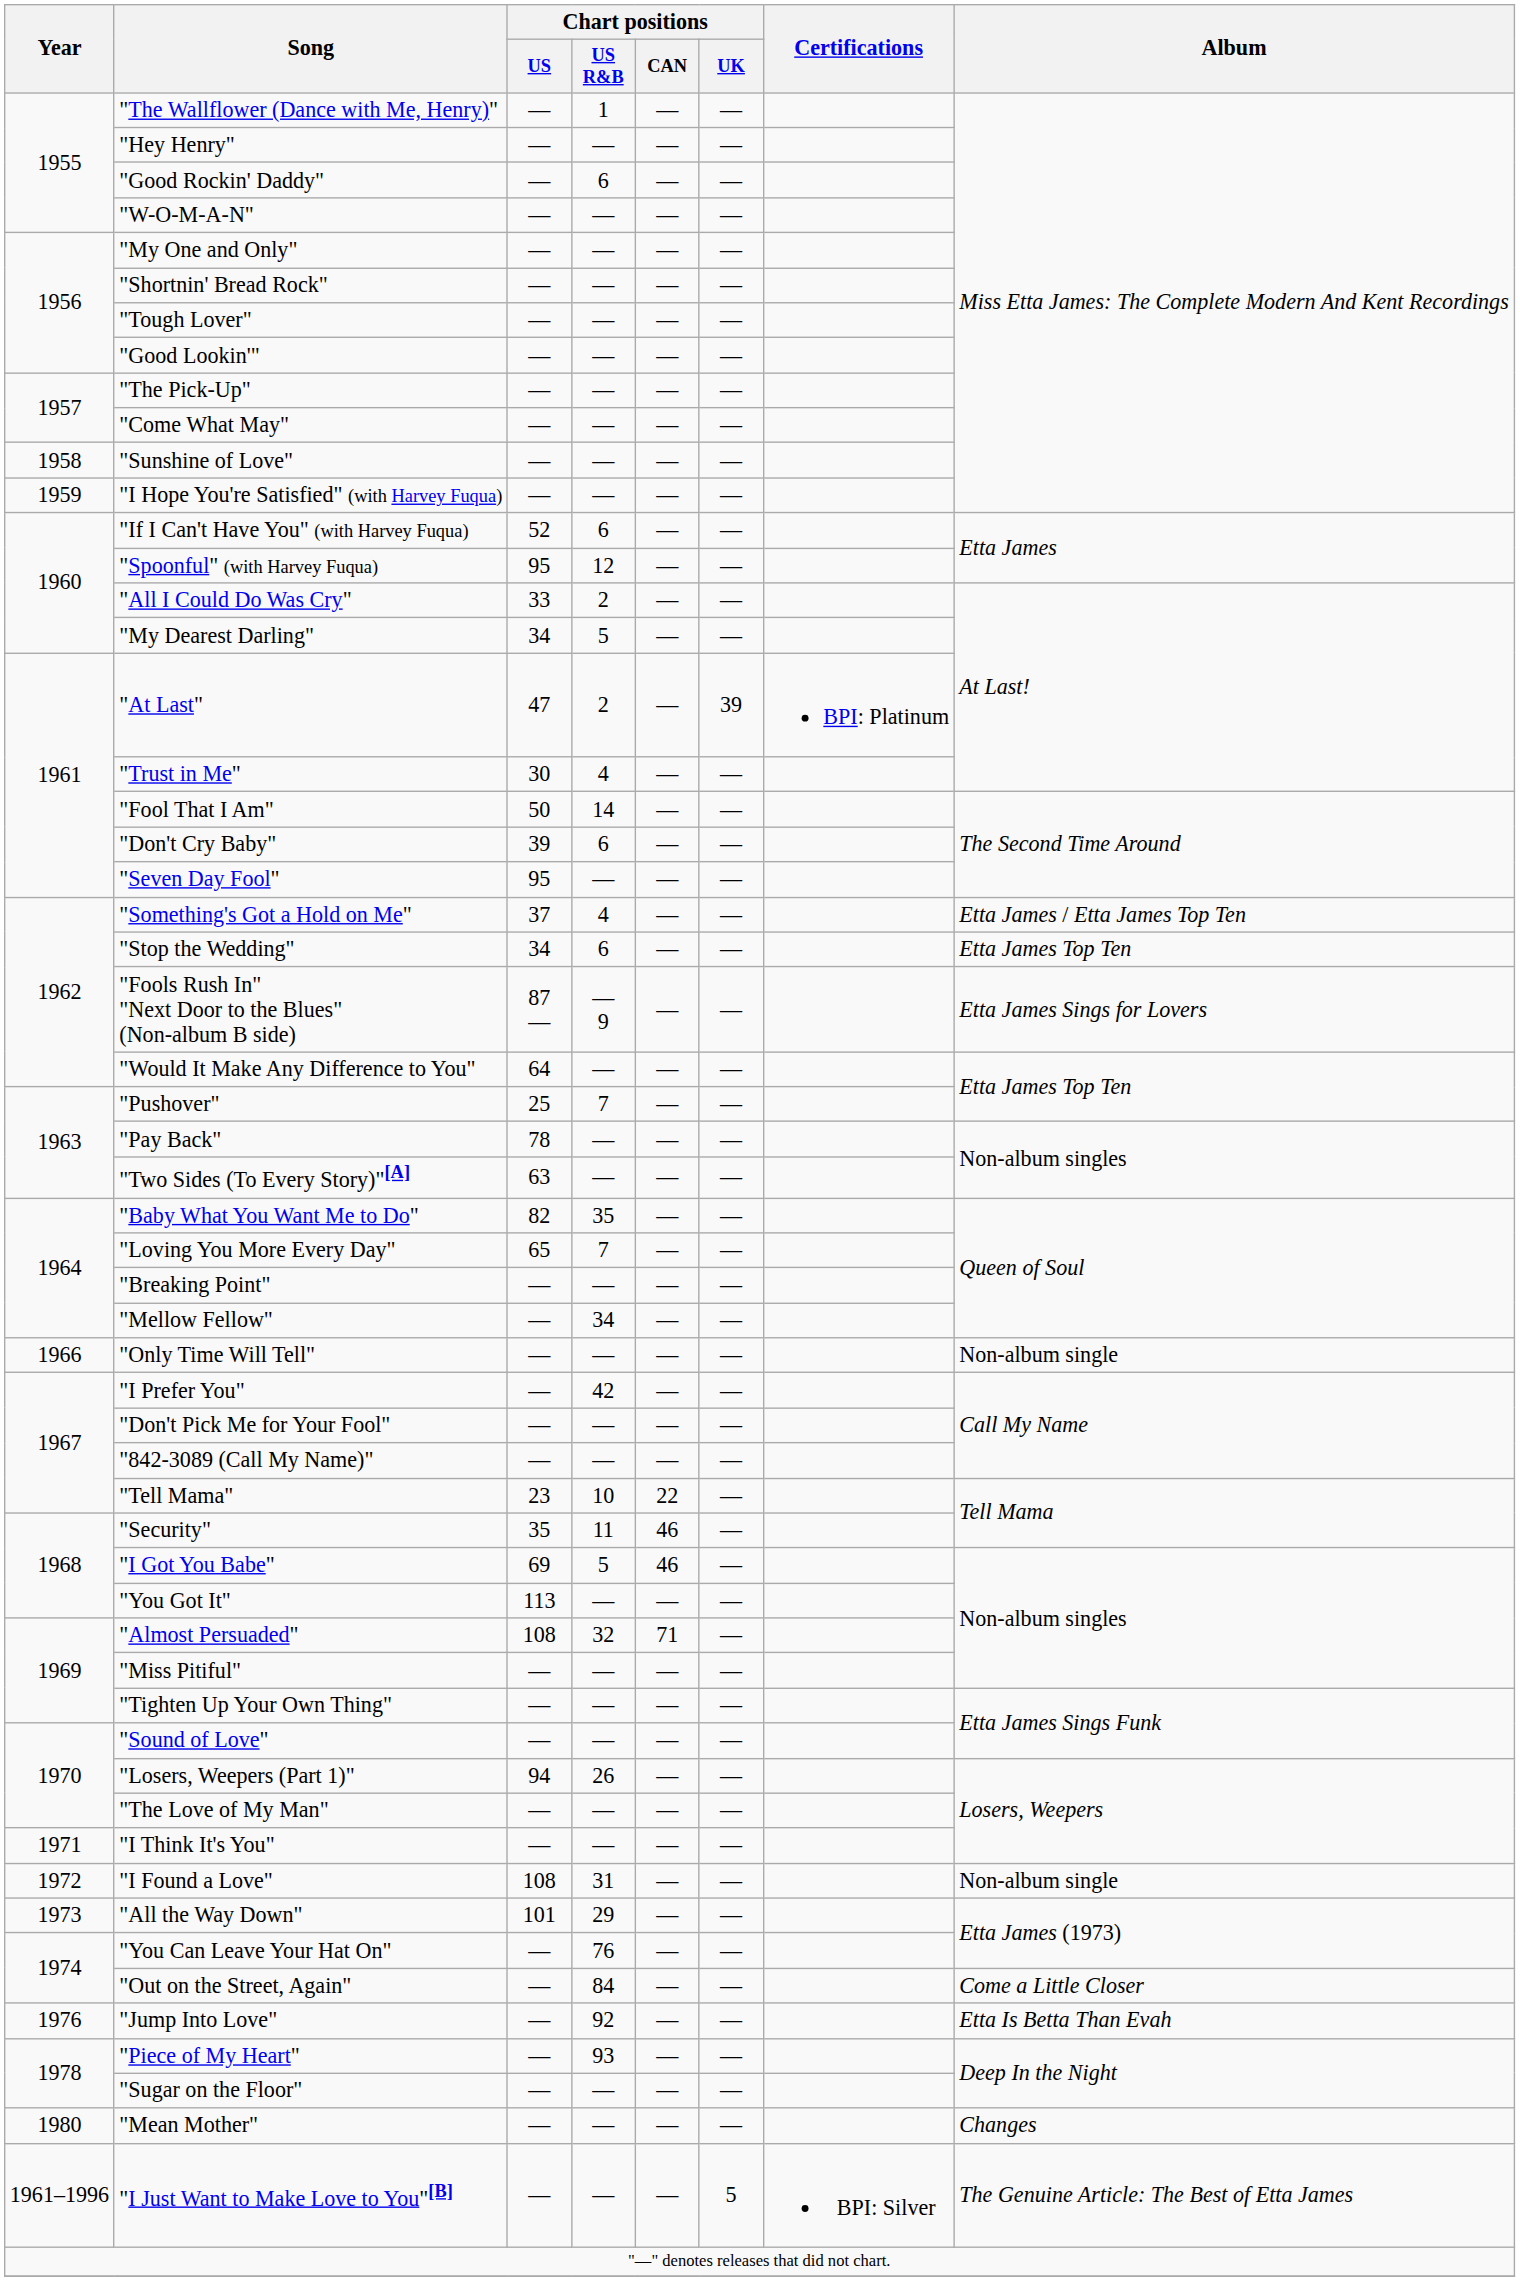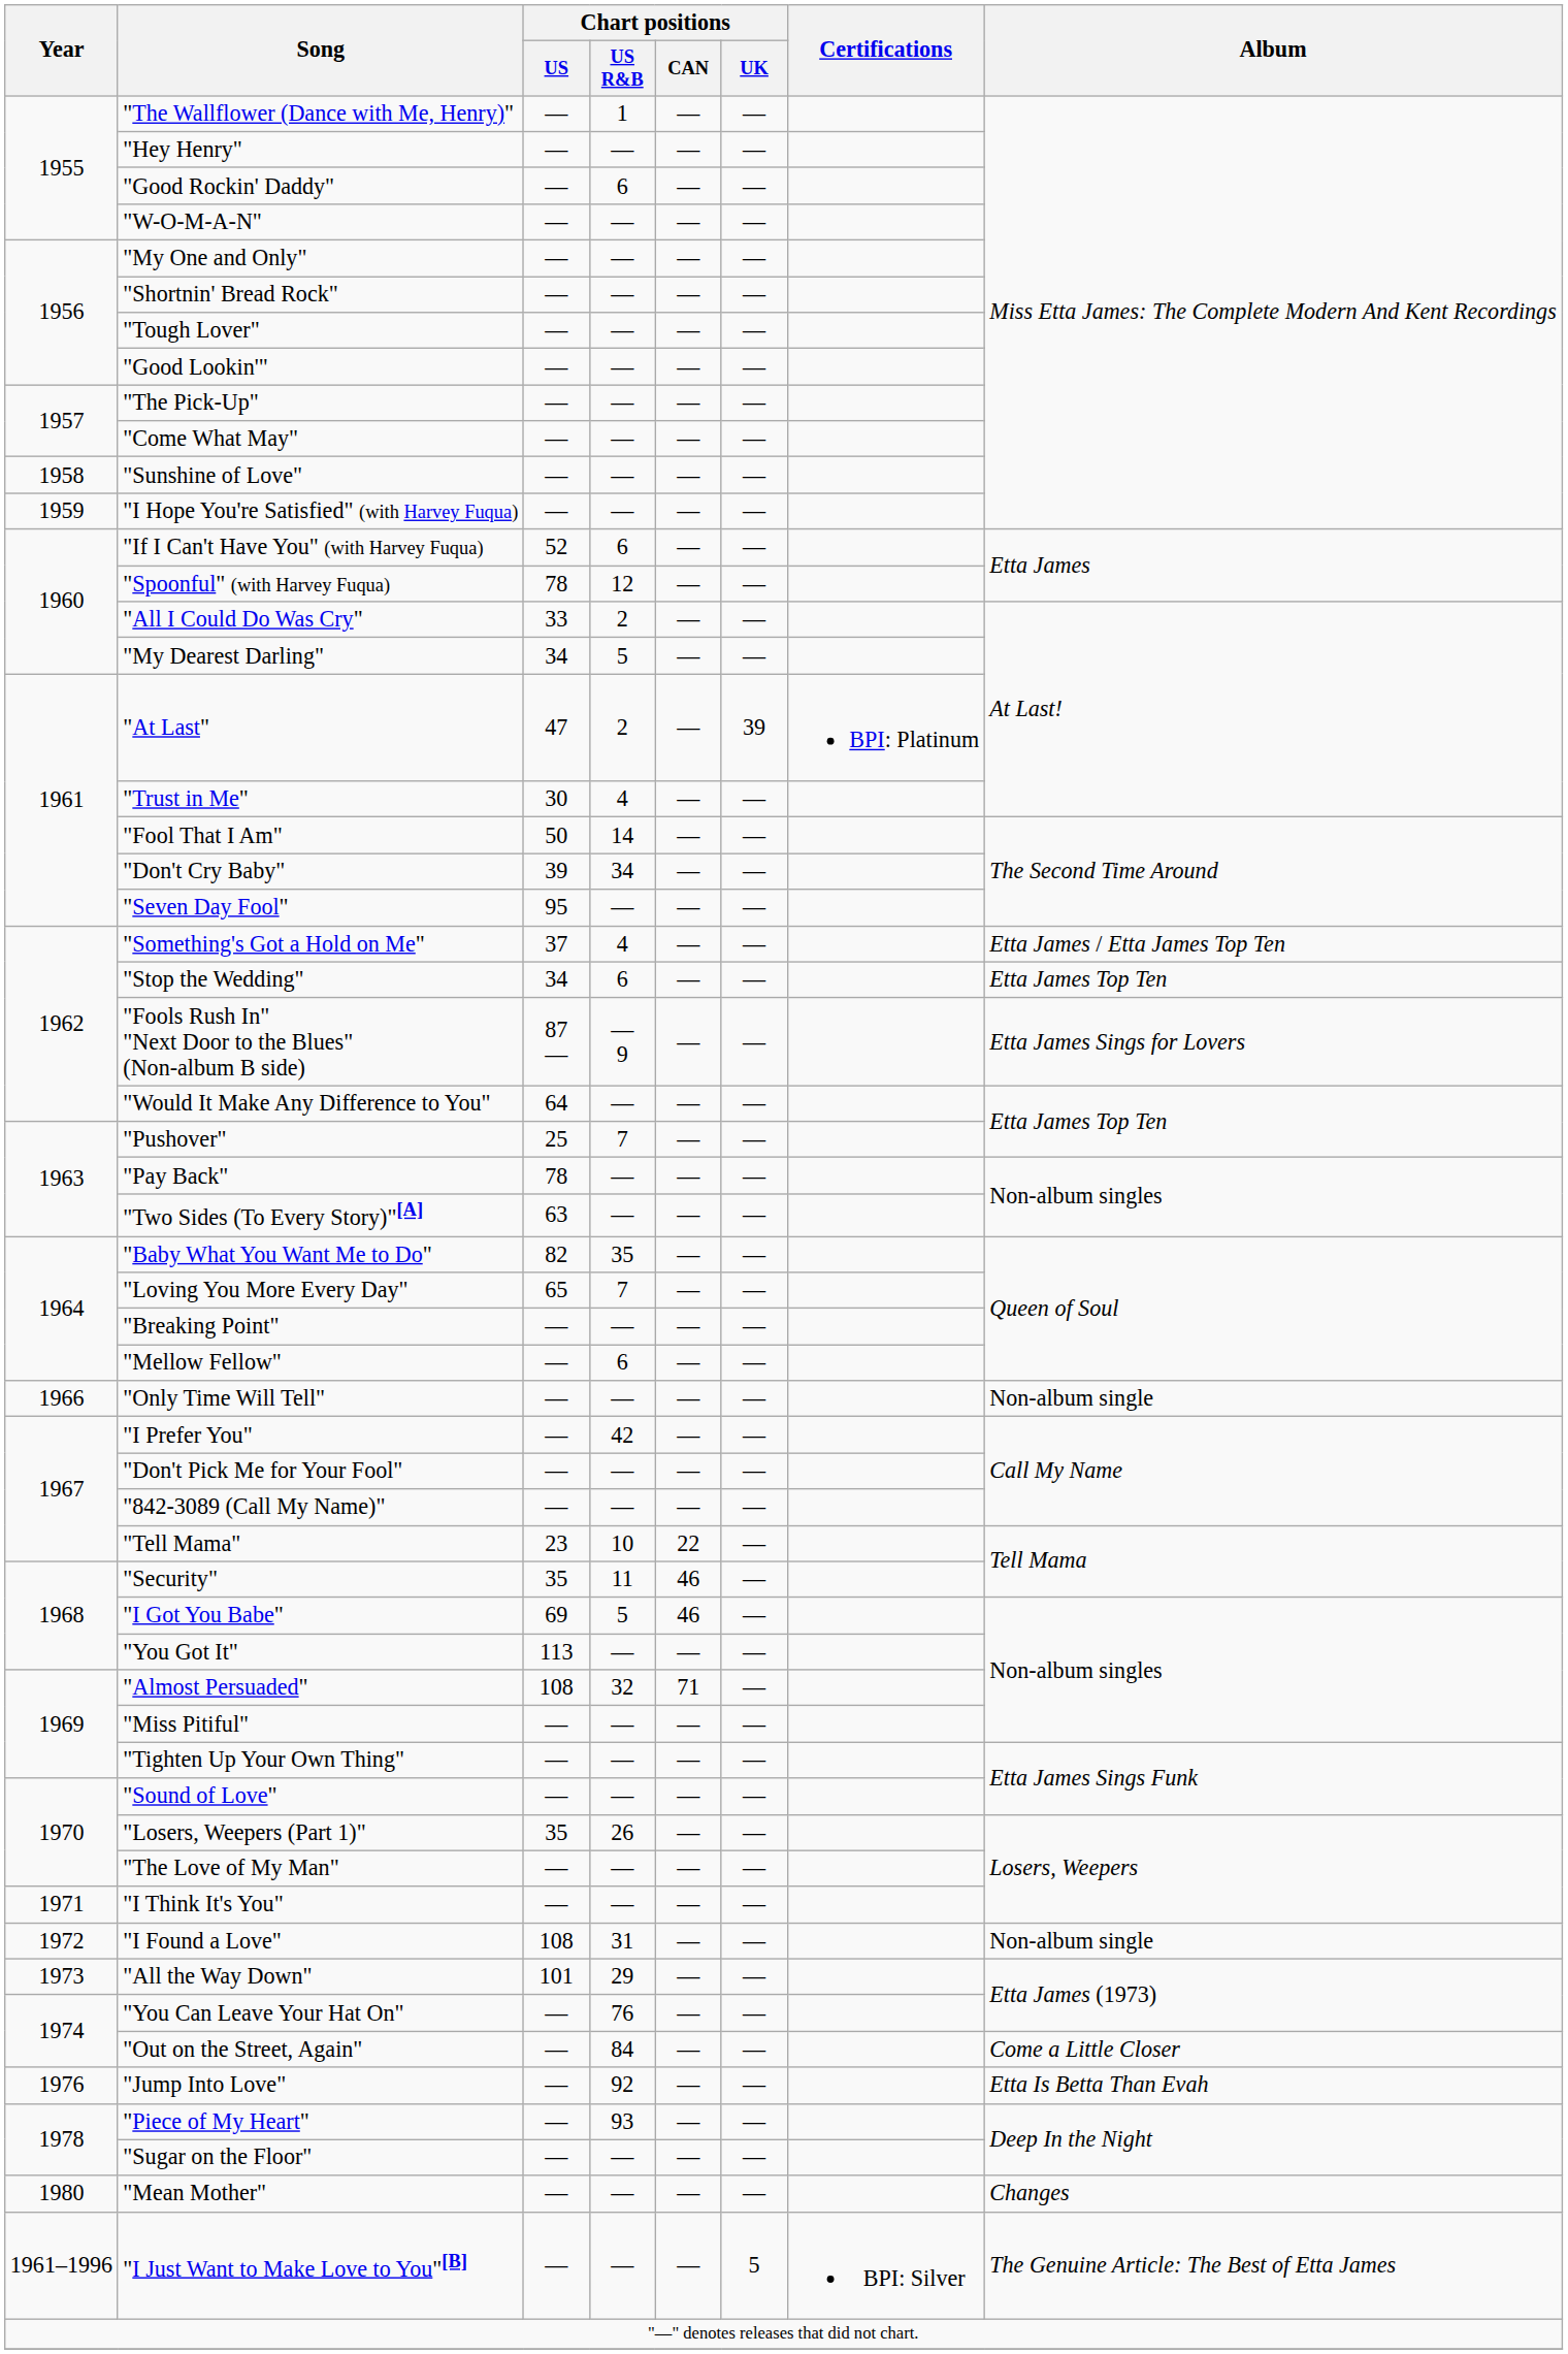"Spoonful" (with Harvey Fuqua) | Chart positions / US: 95 -> 78
"Don't Cry Baby" | Chart positions / US R&B: 6 -> 34
"Mellow Fellow" | Chart positions / US R&B: 34 -> 6
"Losers, Weepers (Part 1)" | Chart positions / US: 94 -> 35
